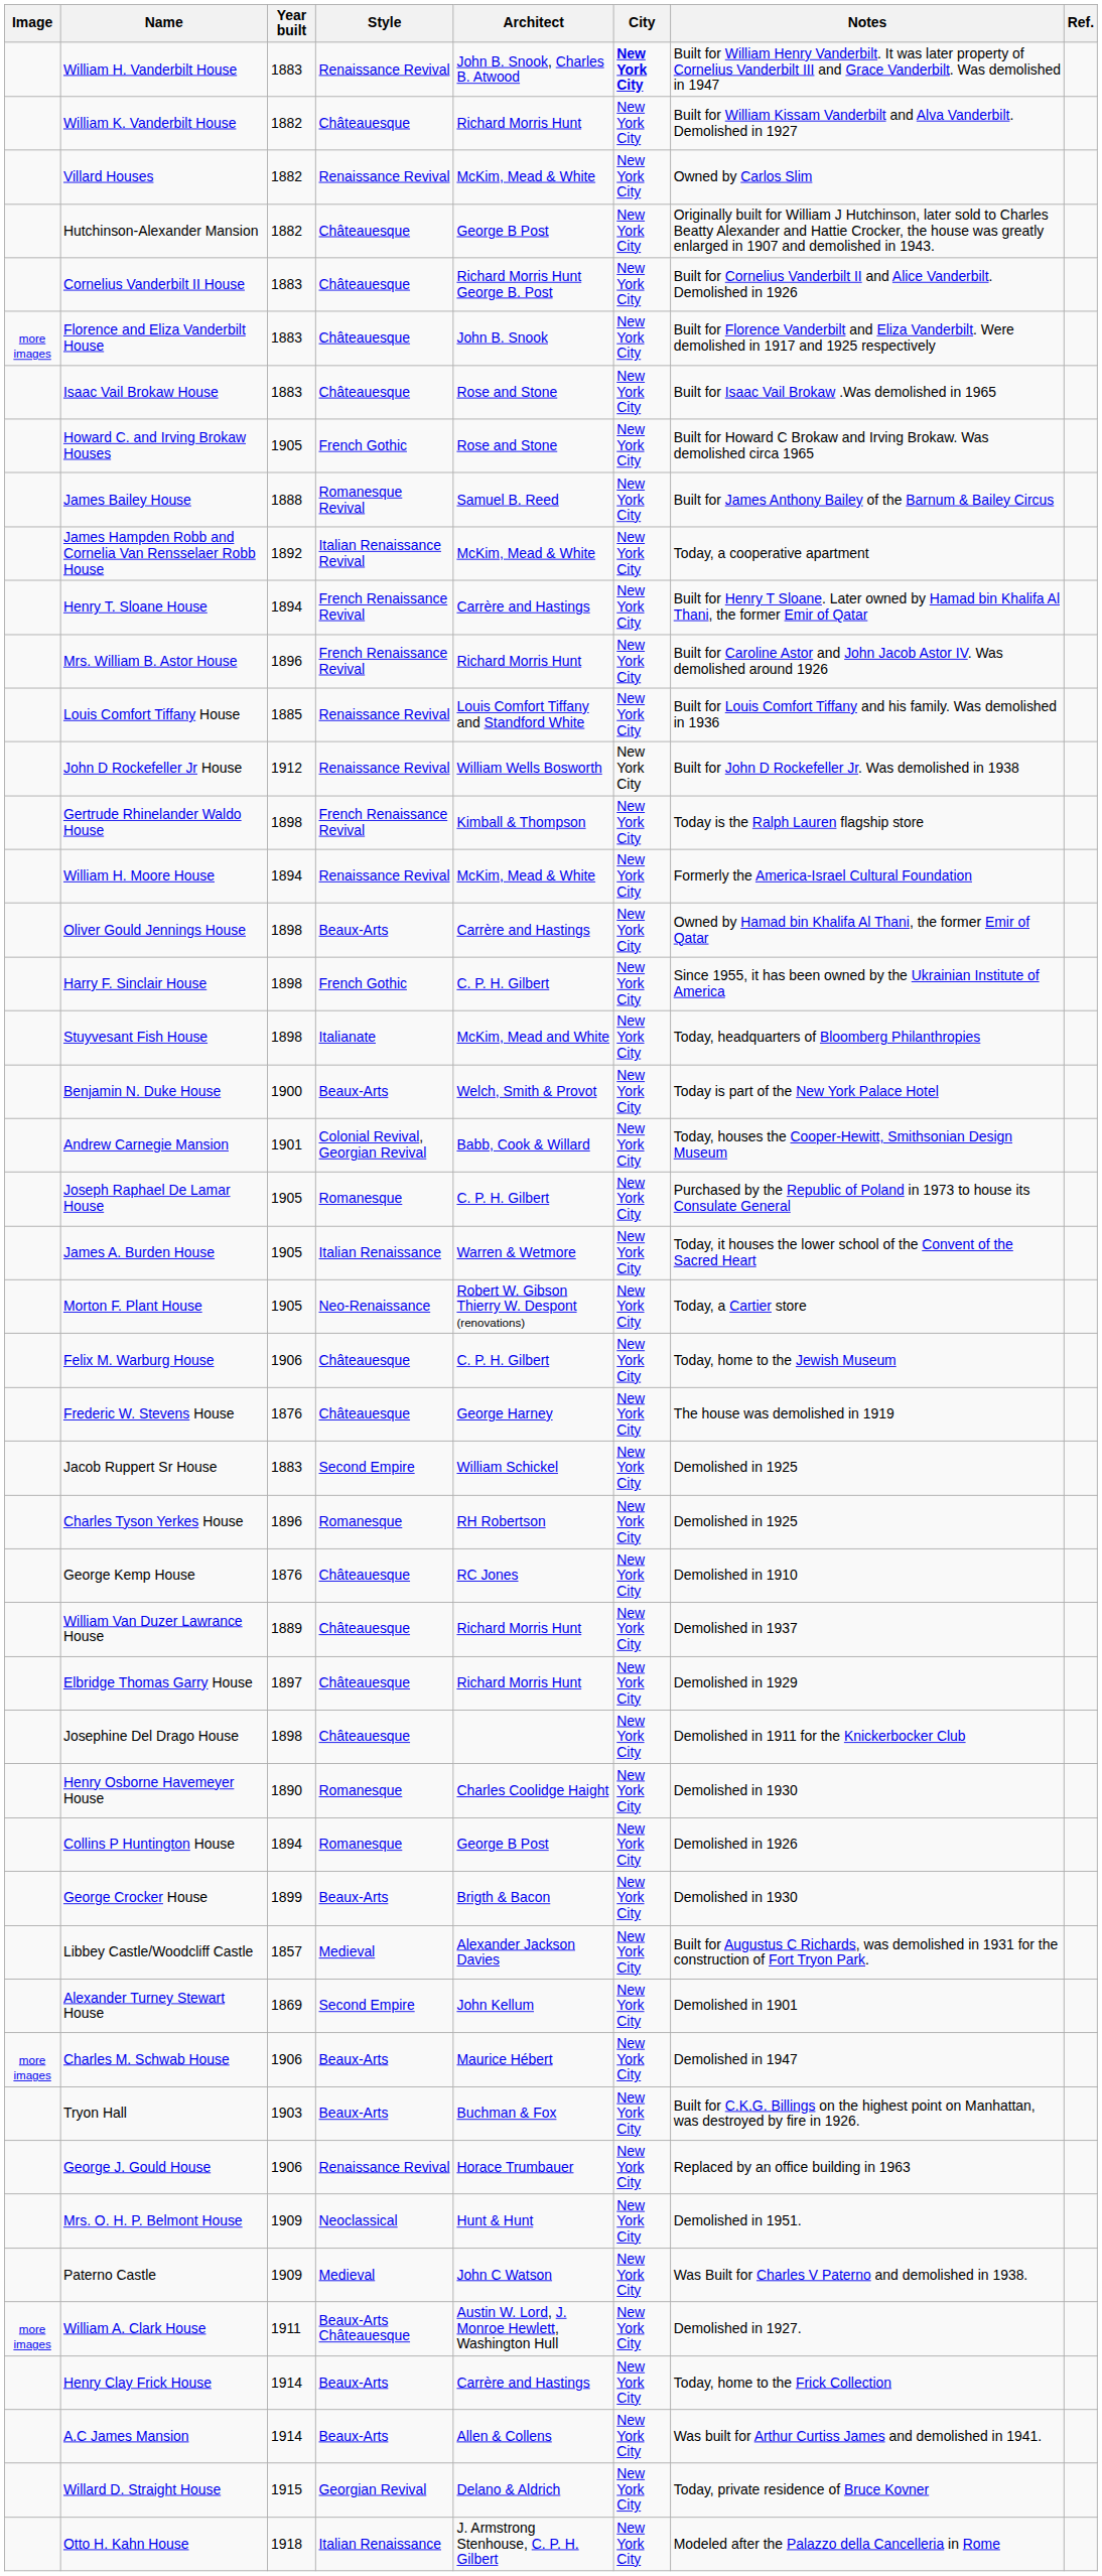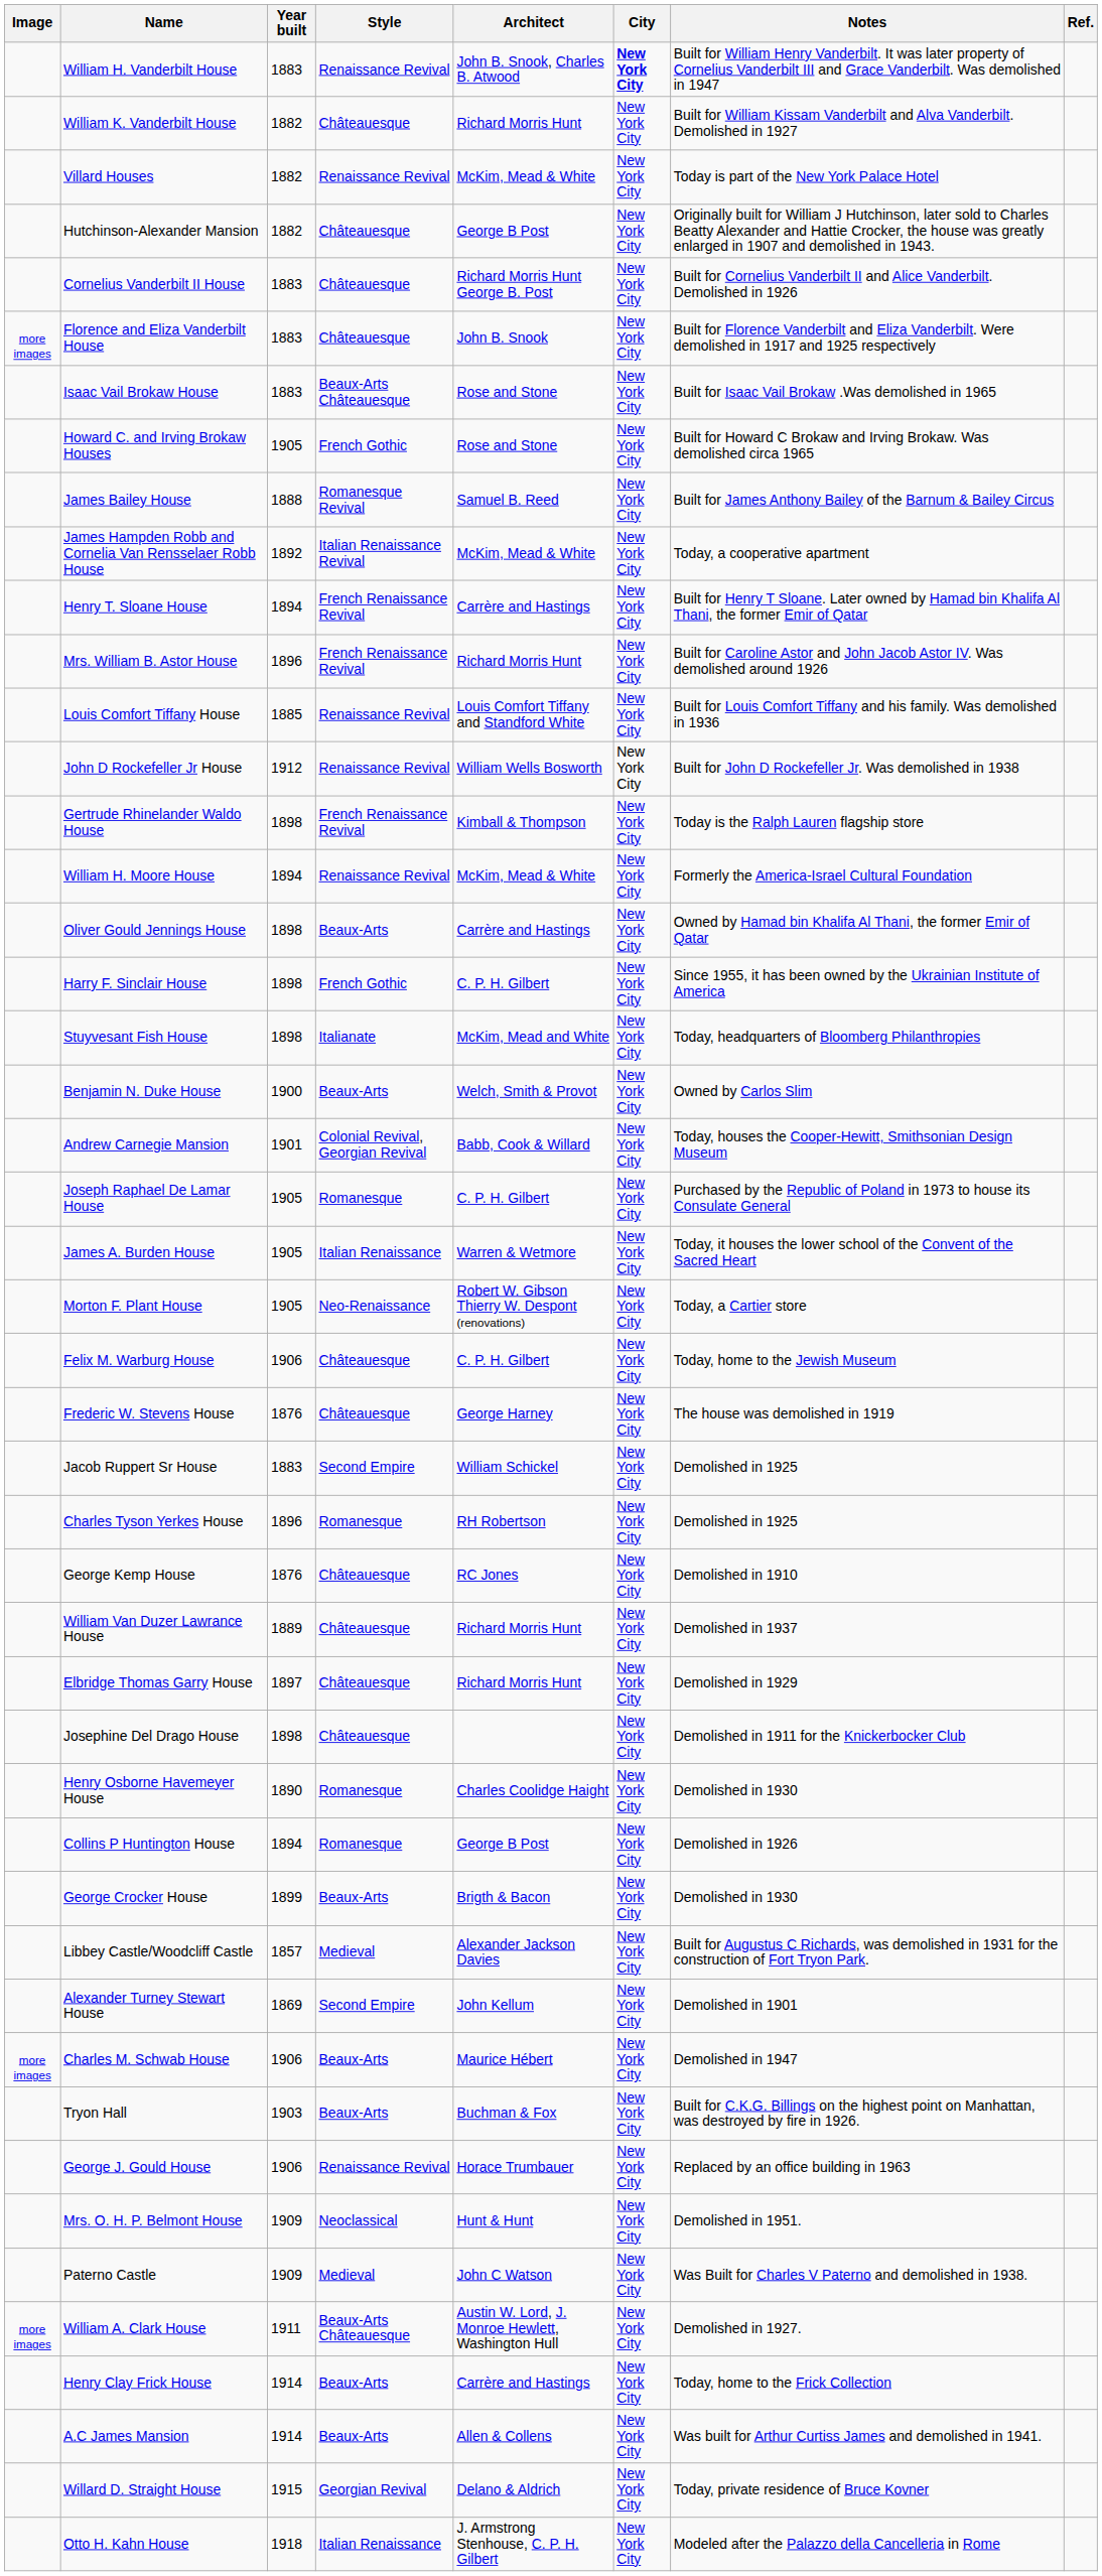Villard Houses | Notes: Owned by Carlos Slim -> Today is part of the New York Palace Hotel
Isaac Vail Brokaw House | Style: Châteauesque -> Beaux-Arts Châteauesque
Benjamin N. Duke House | Notes: Today is part of the New York Palace Hotel -> Owned by Carlos Slim
